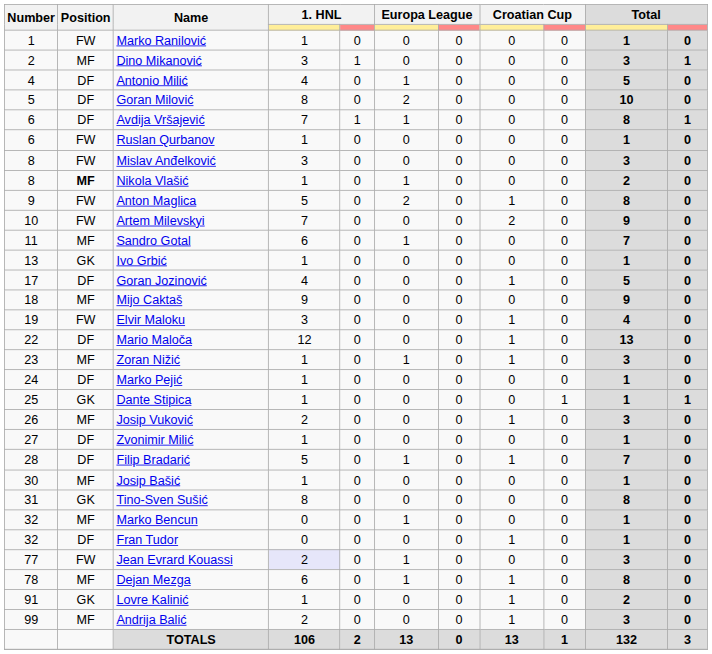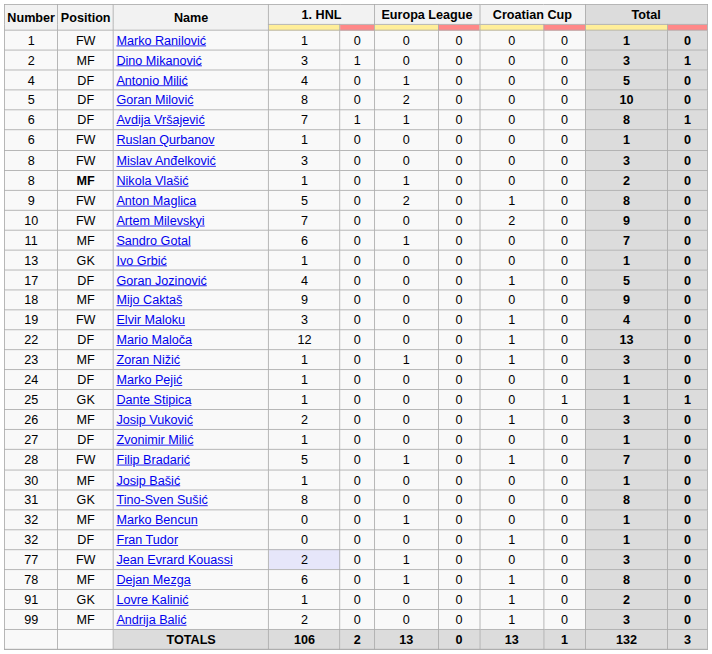Filip Bradarić | Position: DF -> FW
